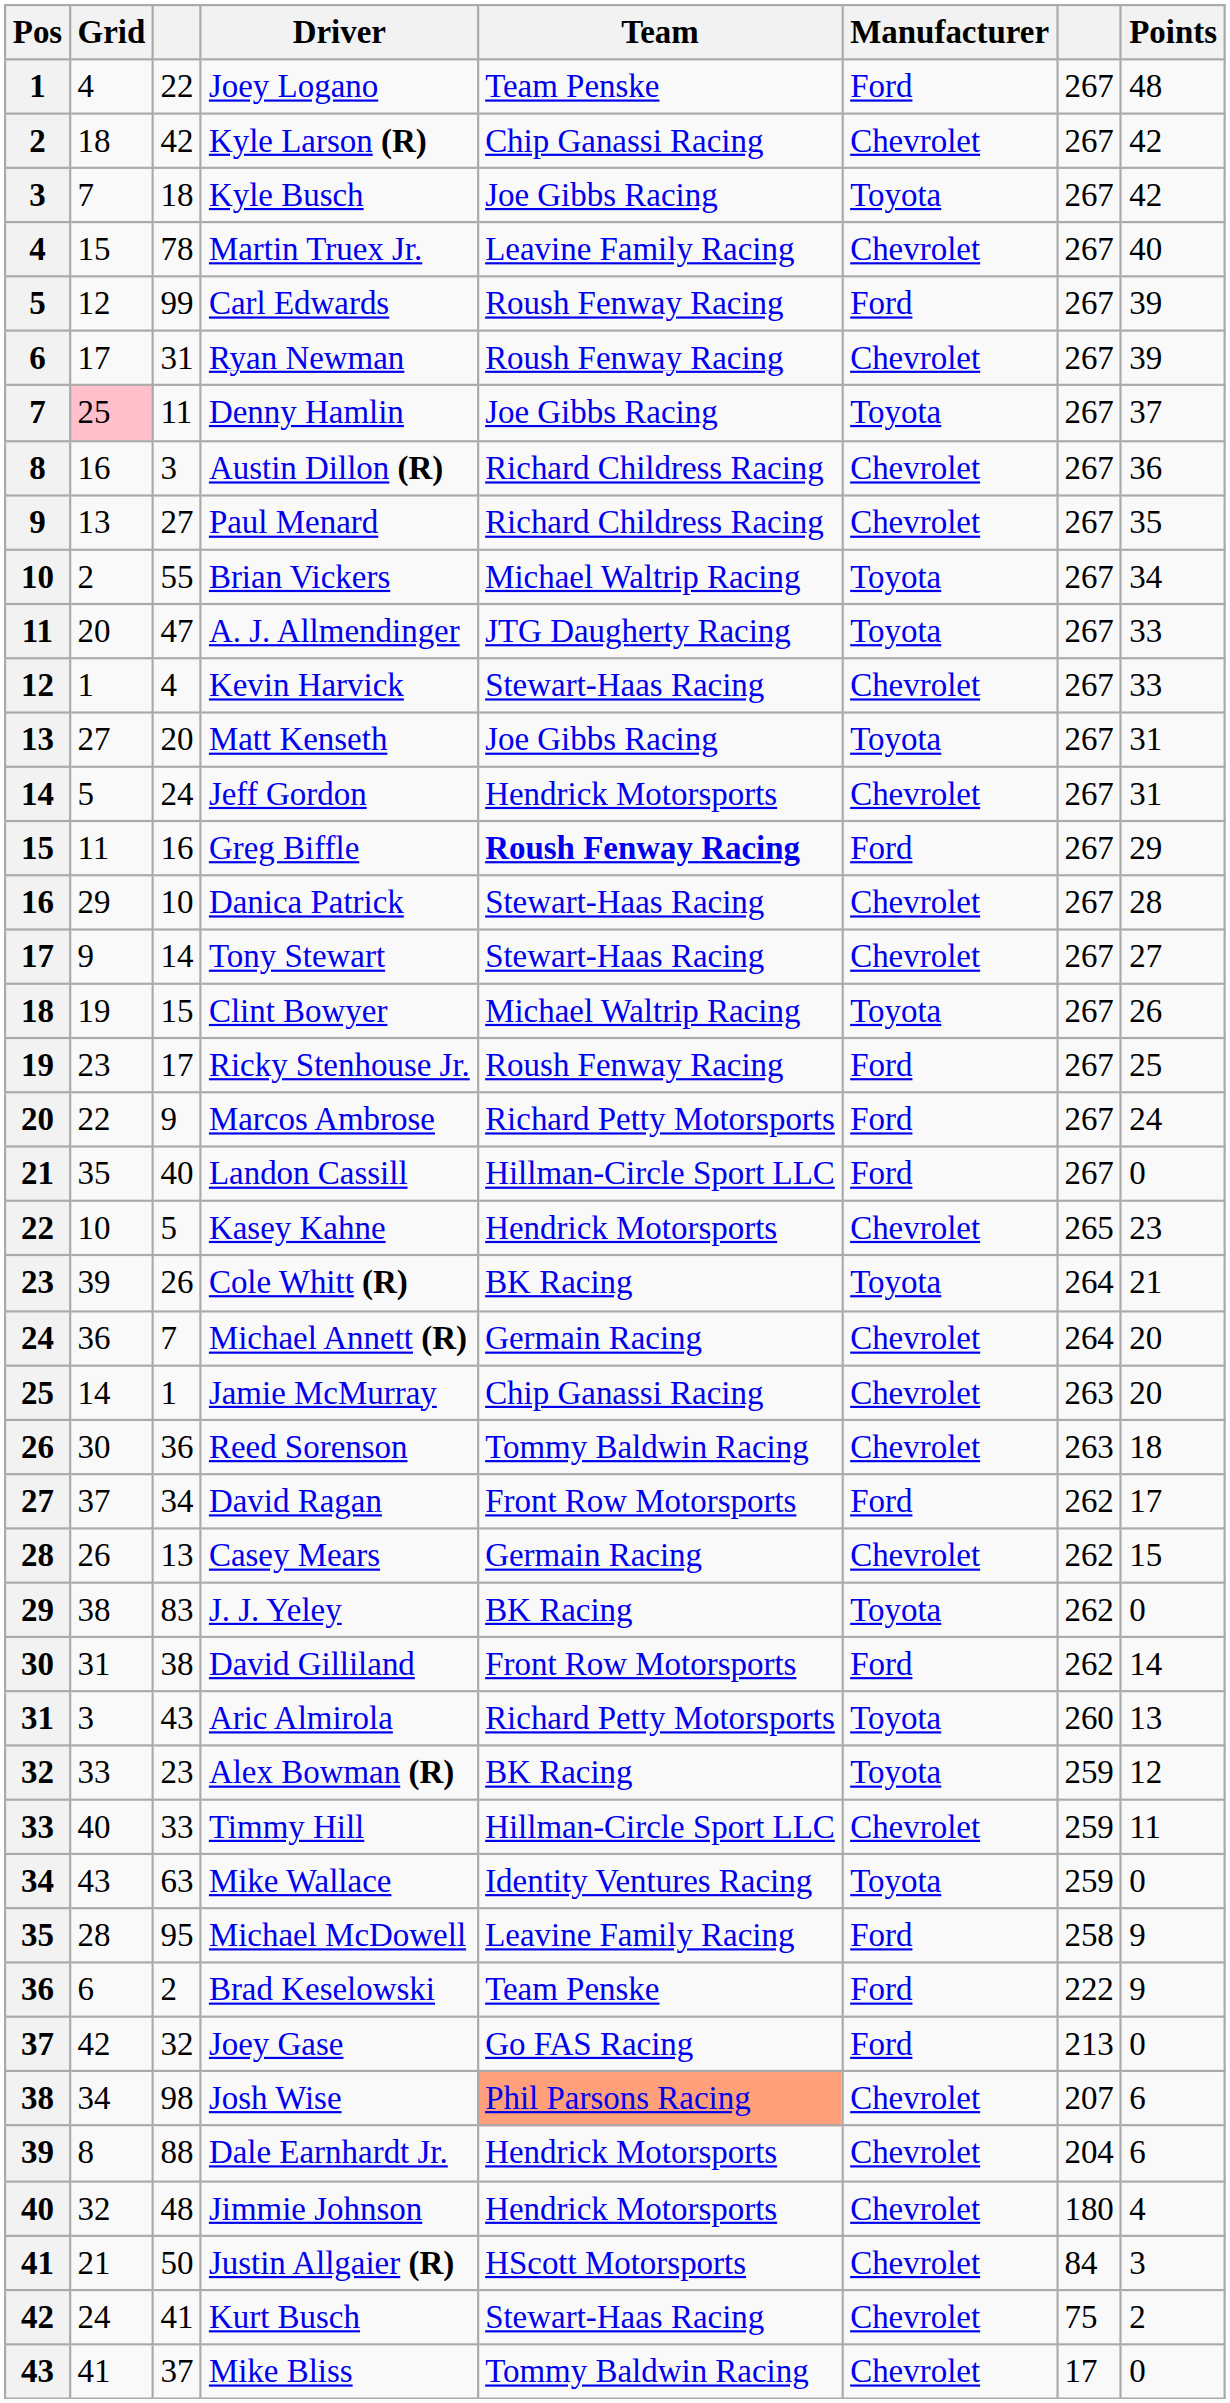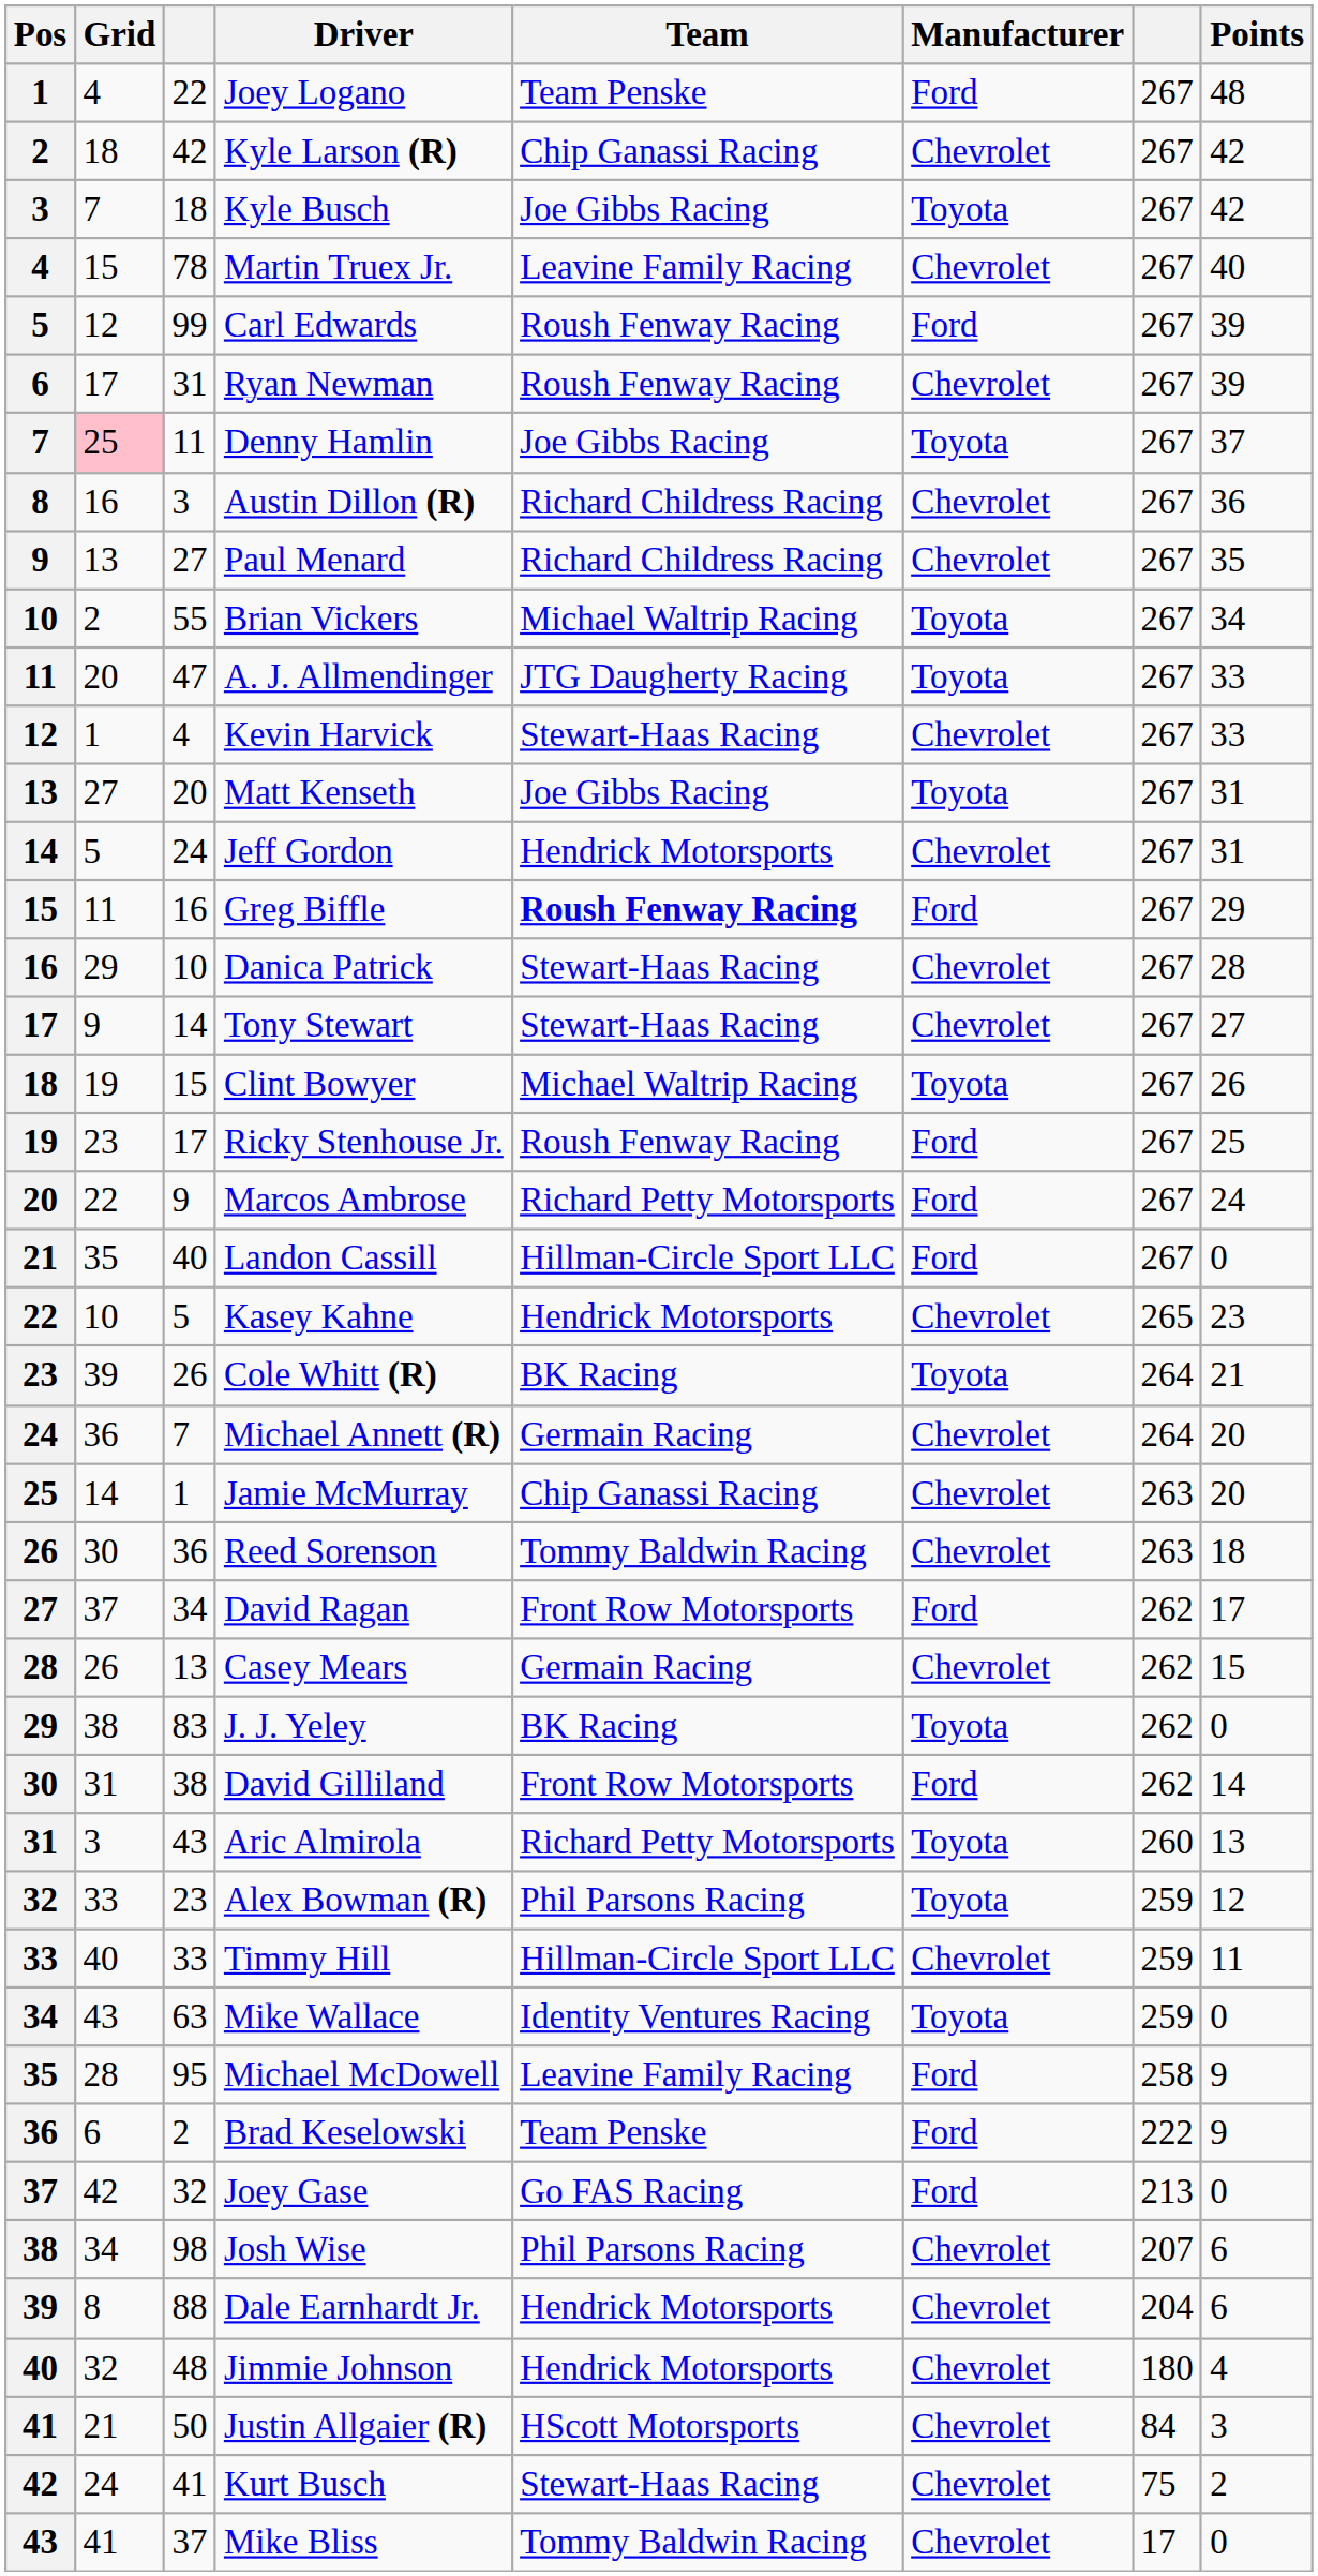Alex Bowman (R) | Team: BK Racing -> Phil Parsons Racing
Josh Wise | Team: lightsalmon background -> no background
